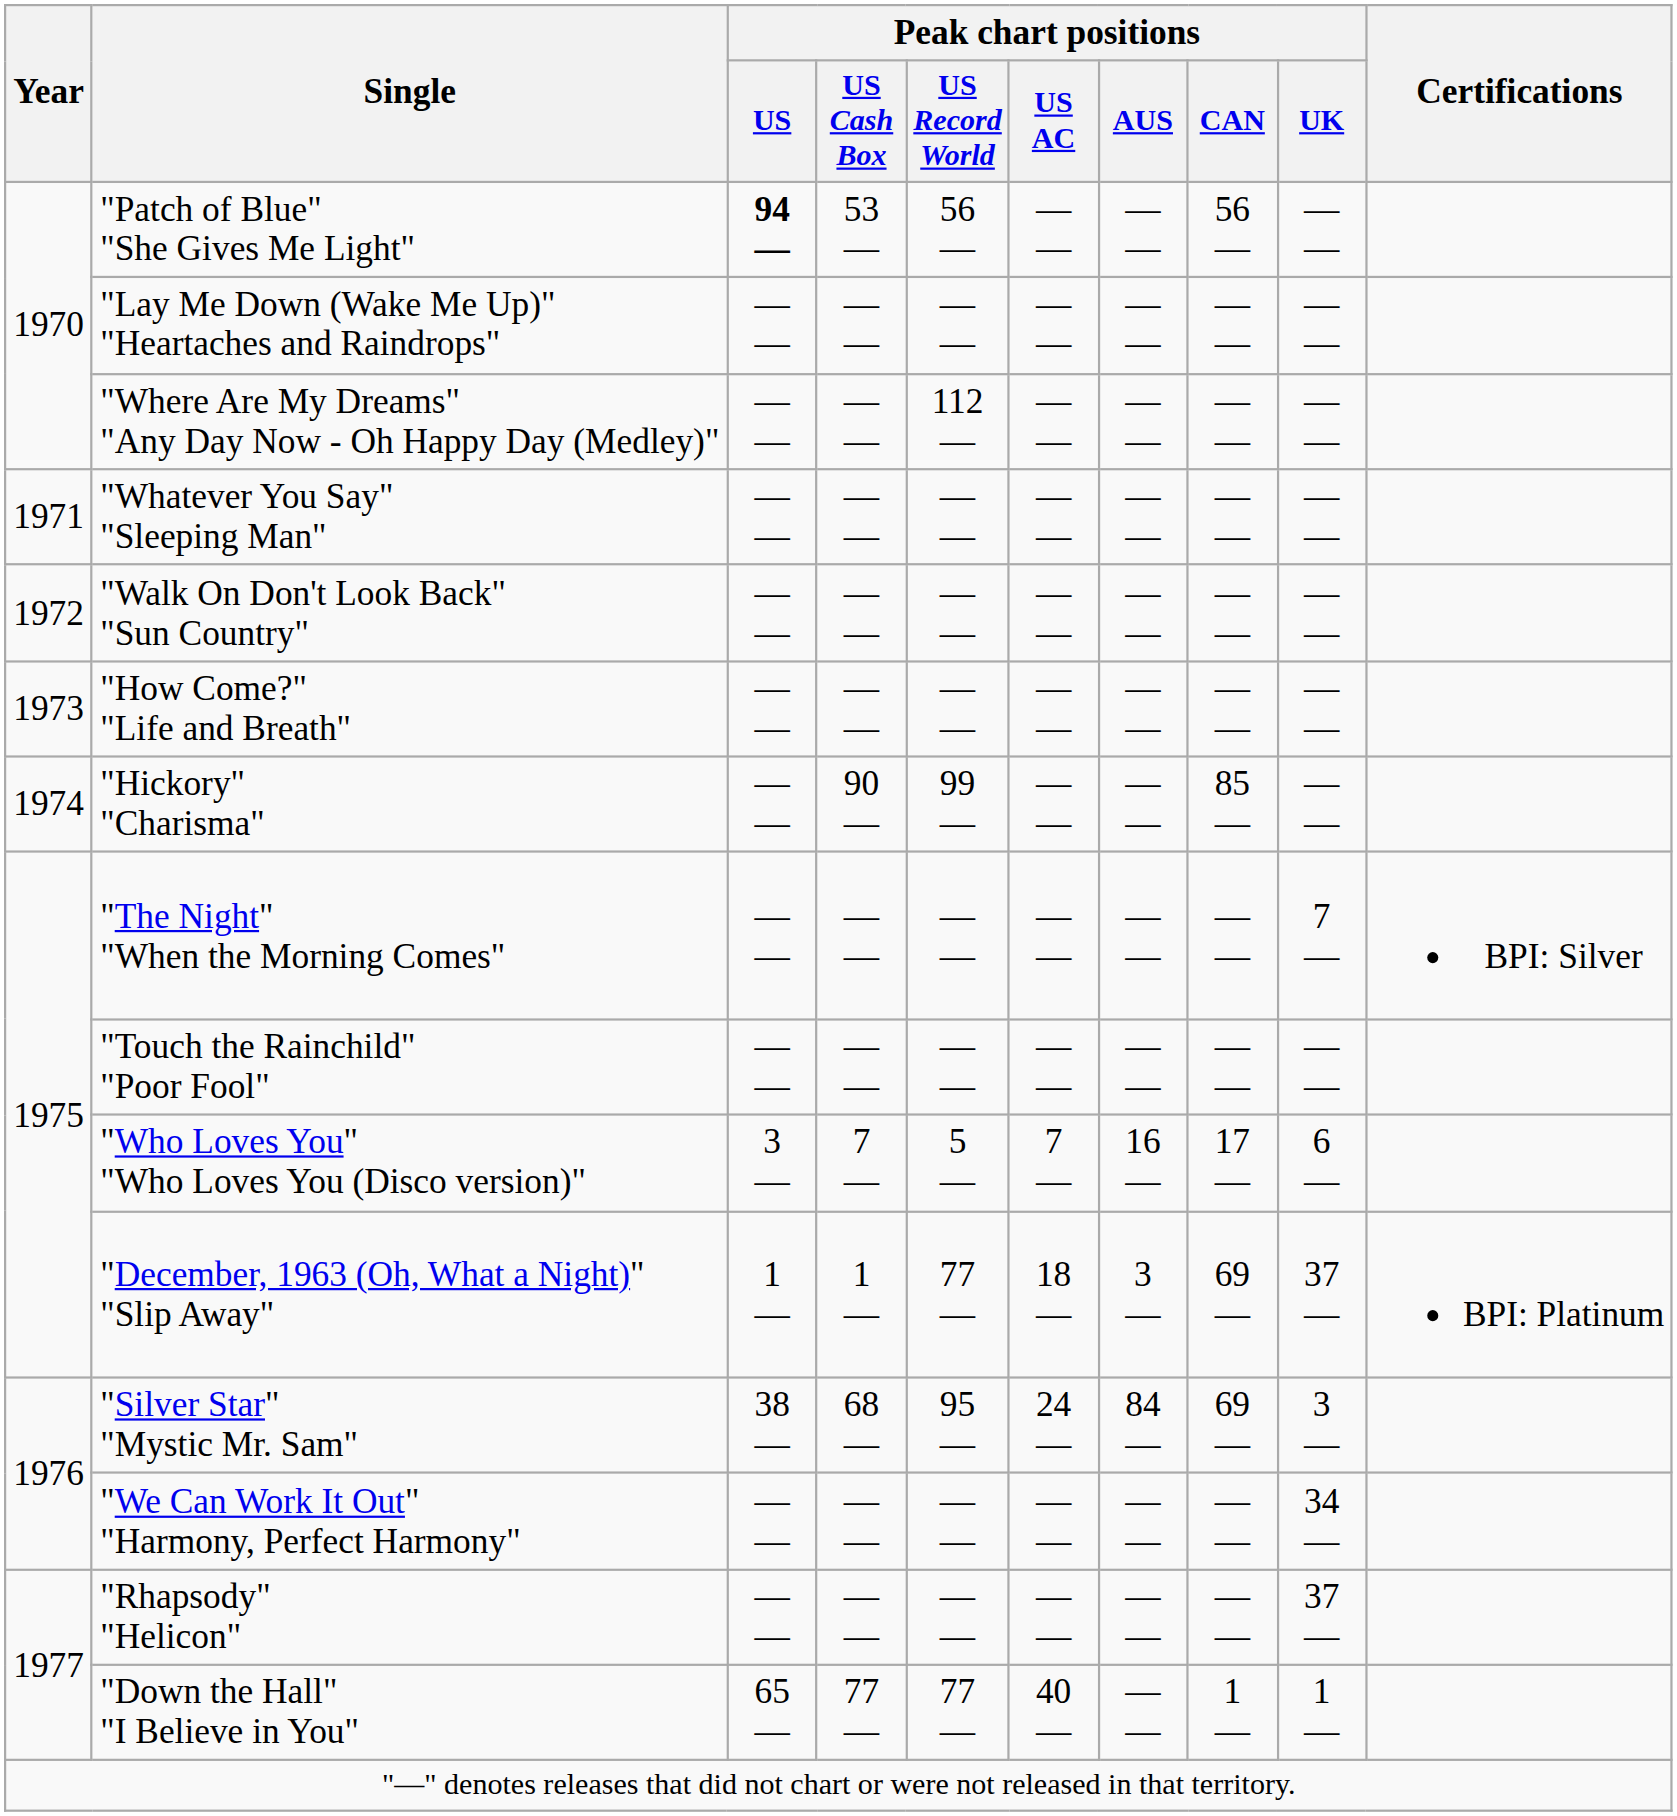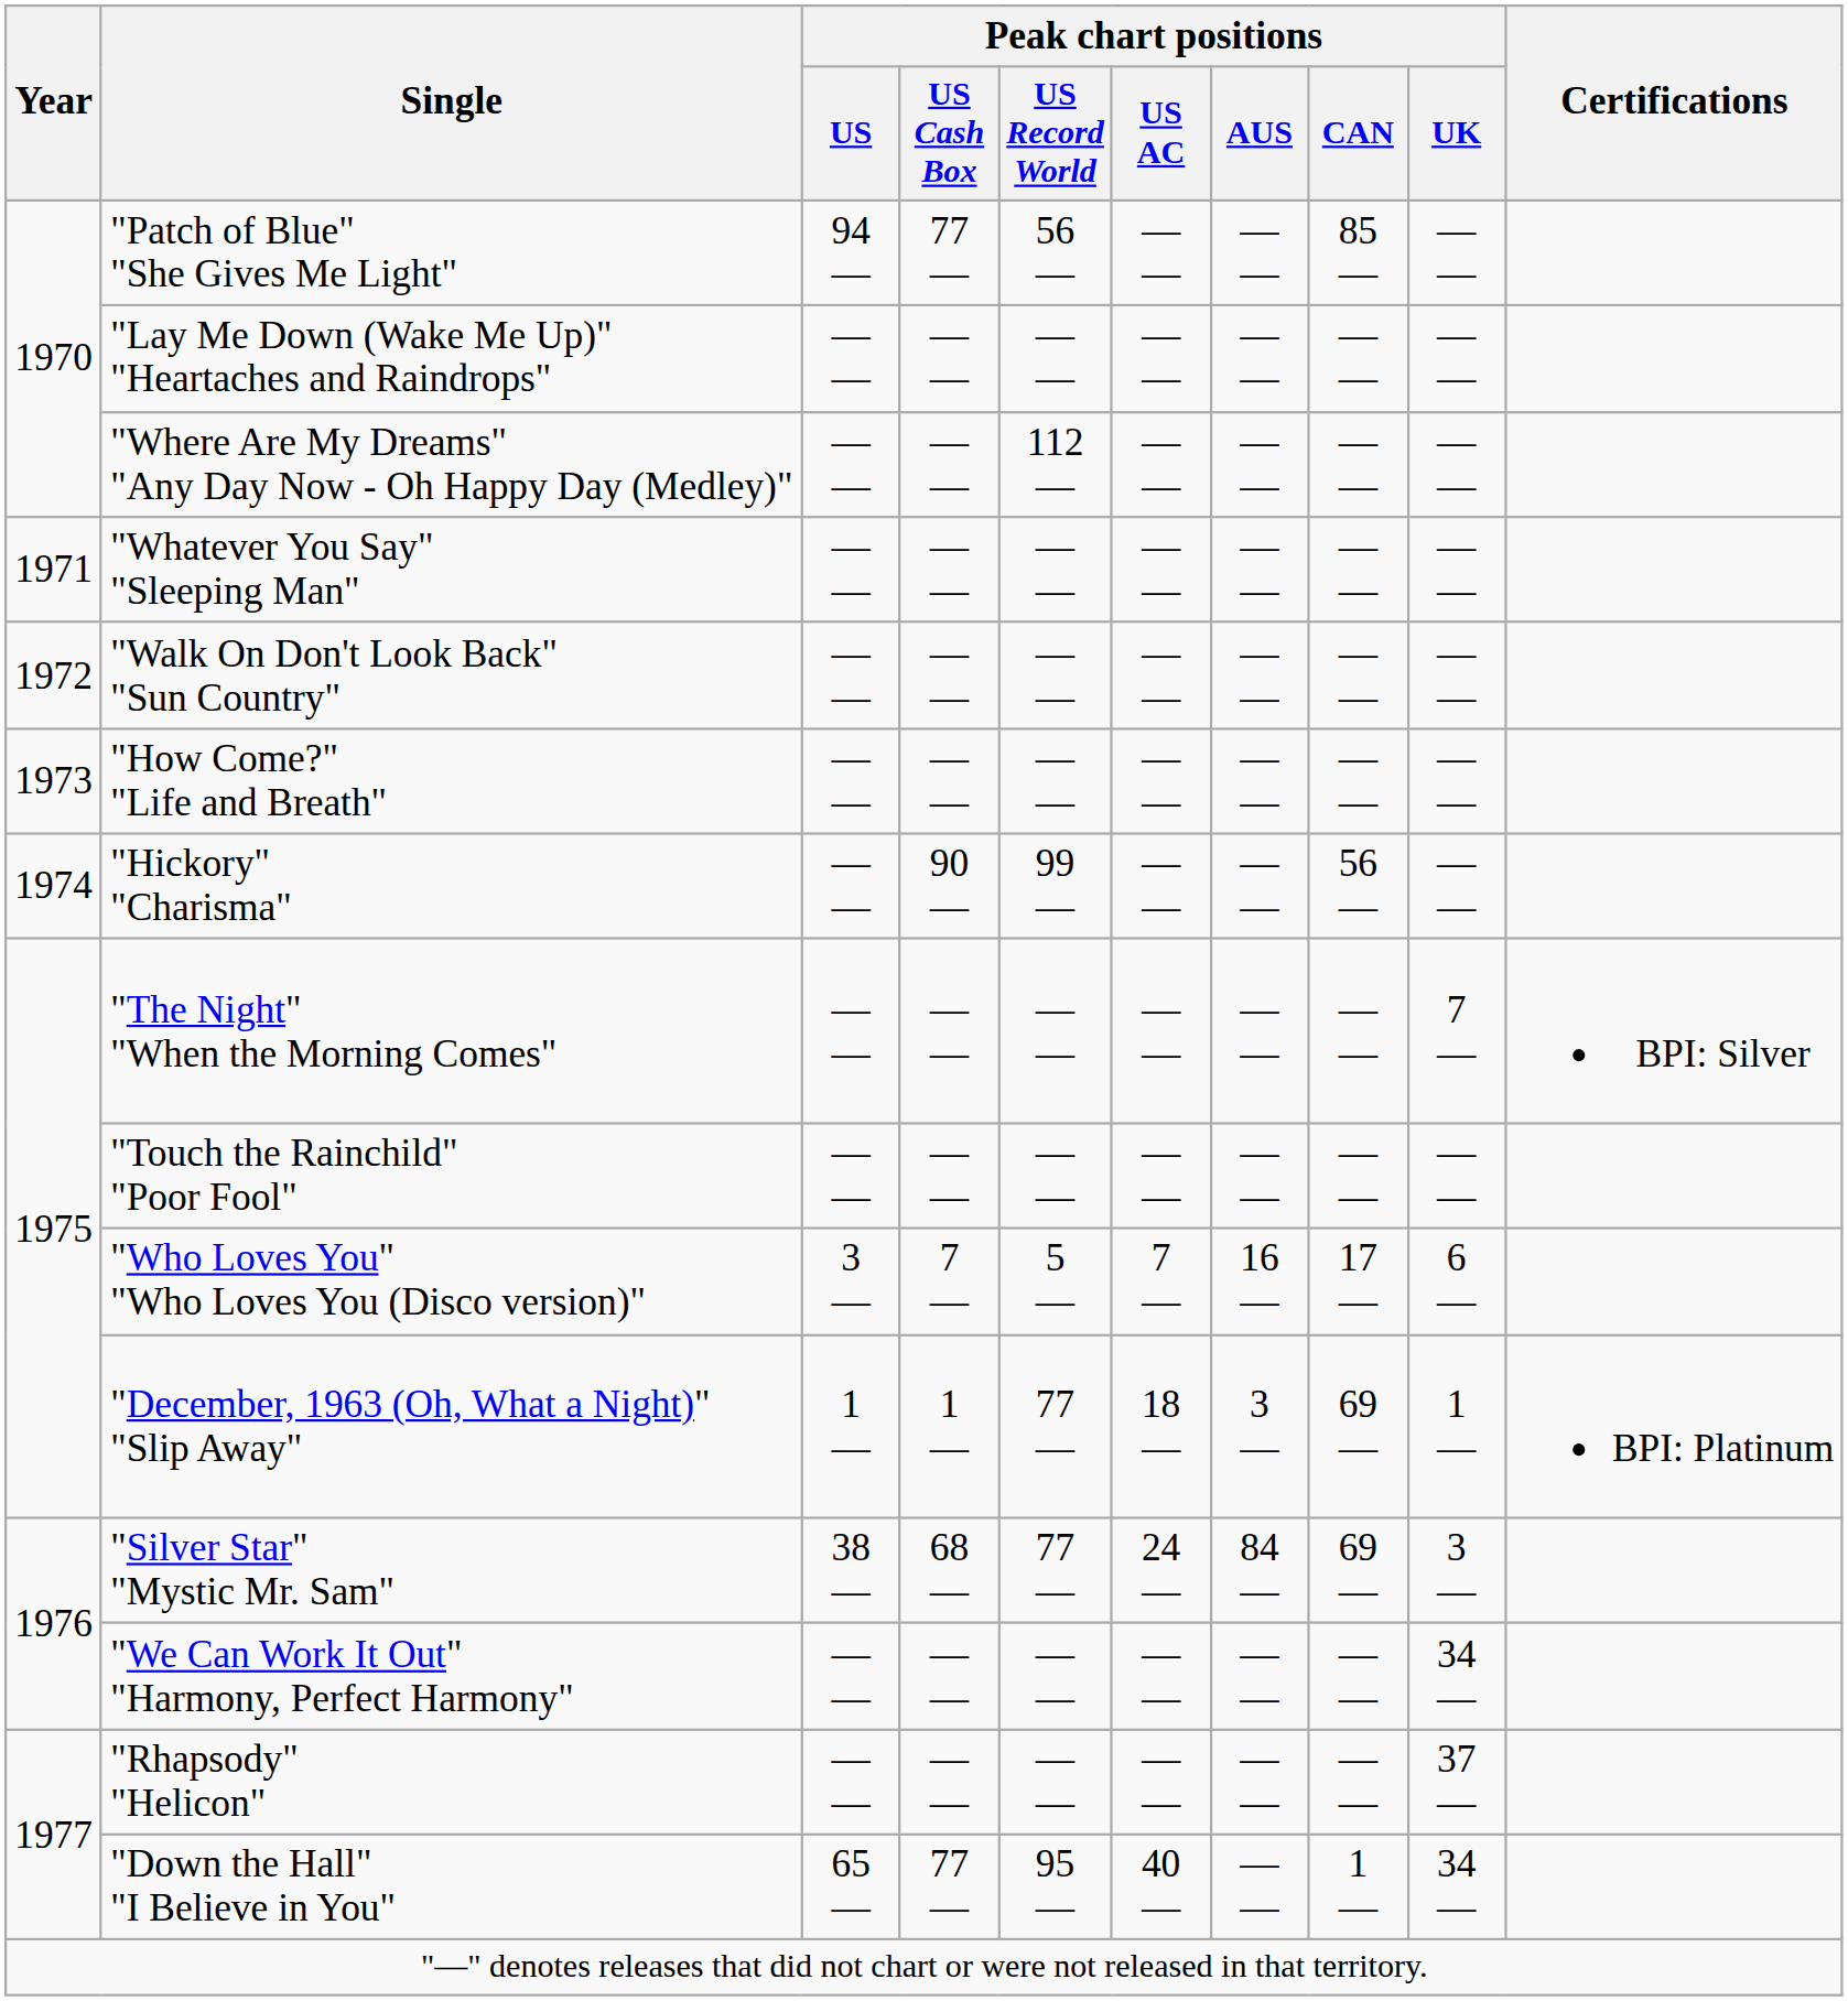"Patch of Blue" "She Gives Me Light" | Peak chart positions / US: bold -> normal
"Patch of Blue" "She Gives Me Light" | Peak chart positions / US Cash Box: 53 — -> 77 —
"Patch of Blue" "She Gives Me Light" | Peak chart positions / CAN: 56 — -> 85 —
"Hickory" "Charisma" | Peak chart positions / CAN: 85 — -> 56 —
"December, 1963 (Oh, What a Night)" "Slip Away" | Peak chart positions / UK: 37 — -> 1 —
"Silver Star" "Mystic Mr. Sam" | Peak chart positions / US Record World: 95 — -> 77 —
"Down the Hall" "I Believe in You" | Peak chart positions / US Record World: 77 — -> 95 —
"Down the Hall" "I Believe in You" | Peak chart positions / UK: 1 — -> 34 —
